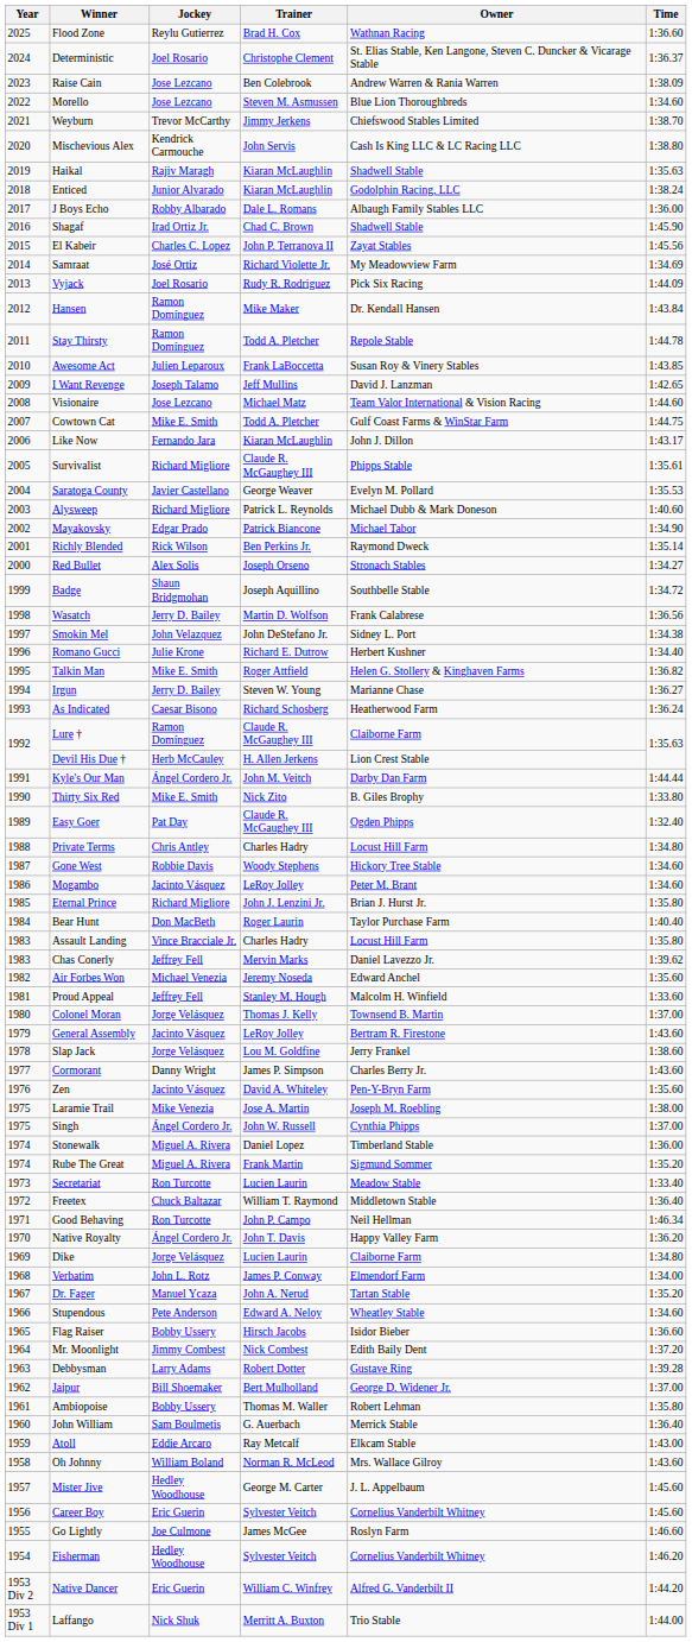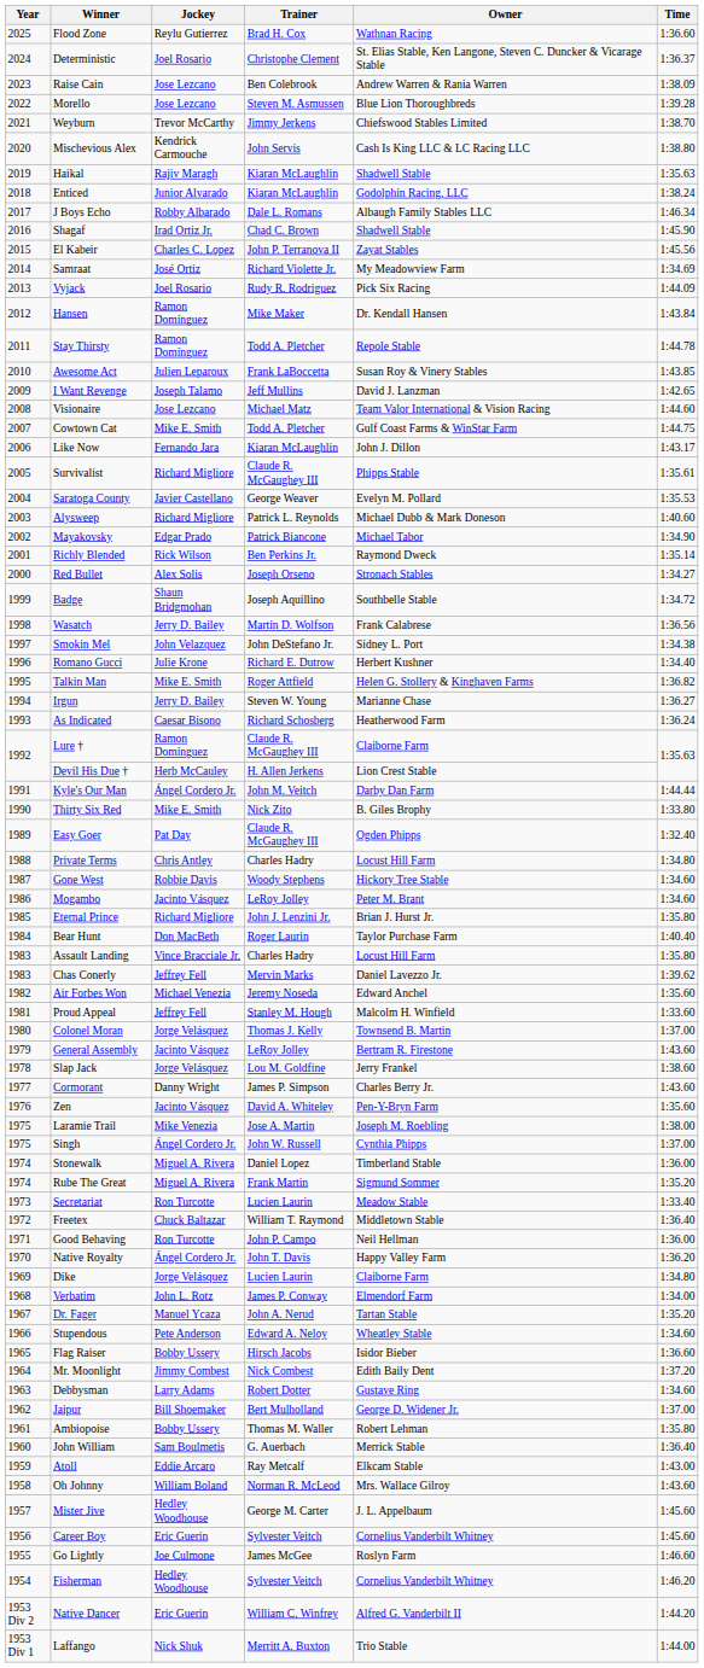Morello | Time: 1:34.60 -> 1:39.28
J Boys Echo | Time: 1:36.00 -> 1:46.34
Good Behaving | Time: 1:46.34 -> 1:36.00
Debbysman | Time: 1:39.28 -> 1:34.60
